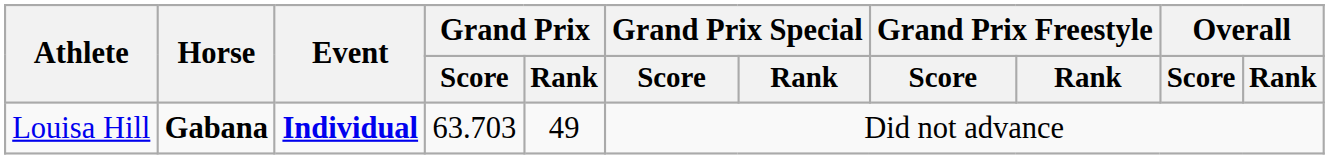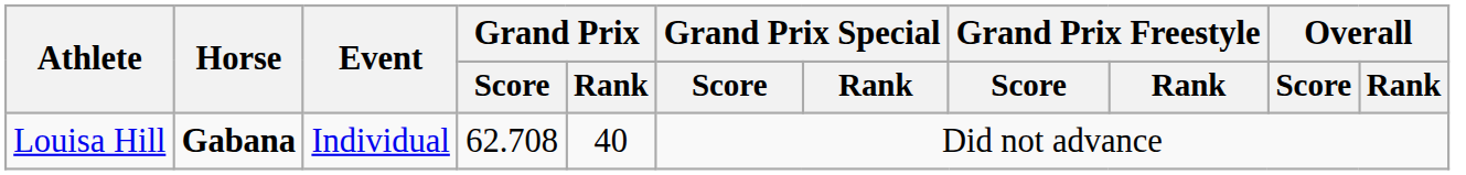Louisa Hill | Event: bold -> normal
Louisa Hill | Grand Prix / Score: 63.703 -> 62.708
Louisa Hill | Grand Prix / Rank: 49 -> 40
